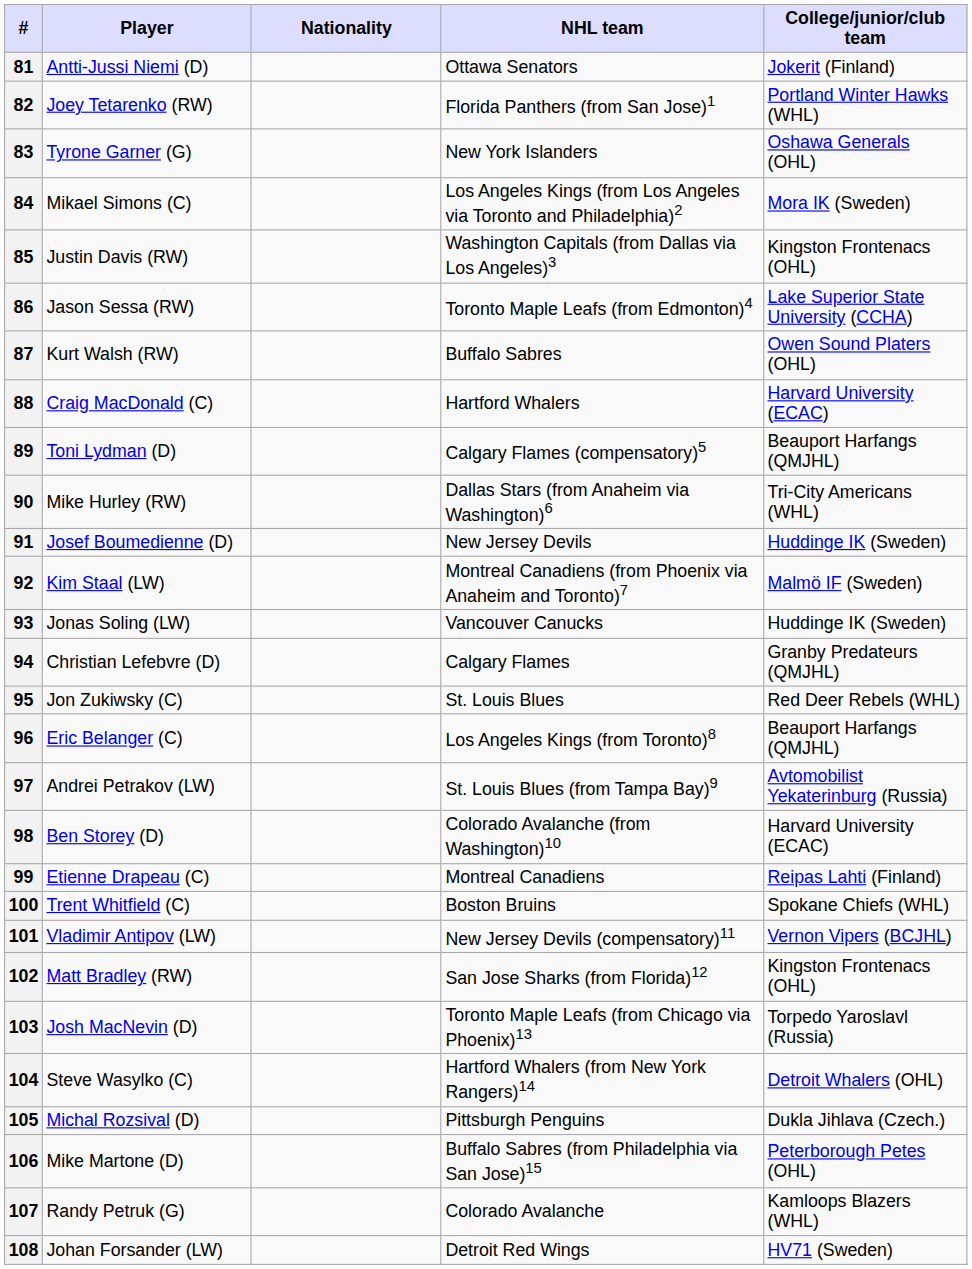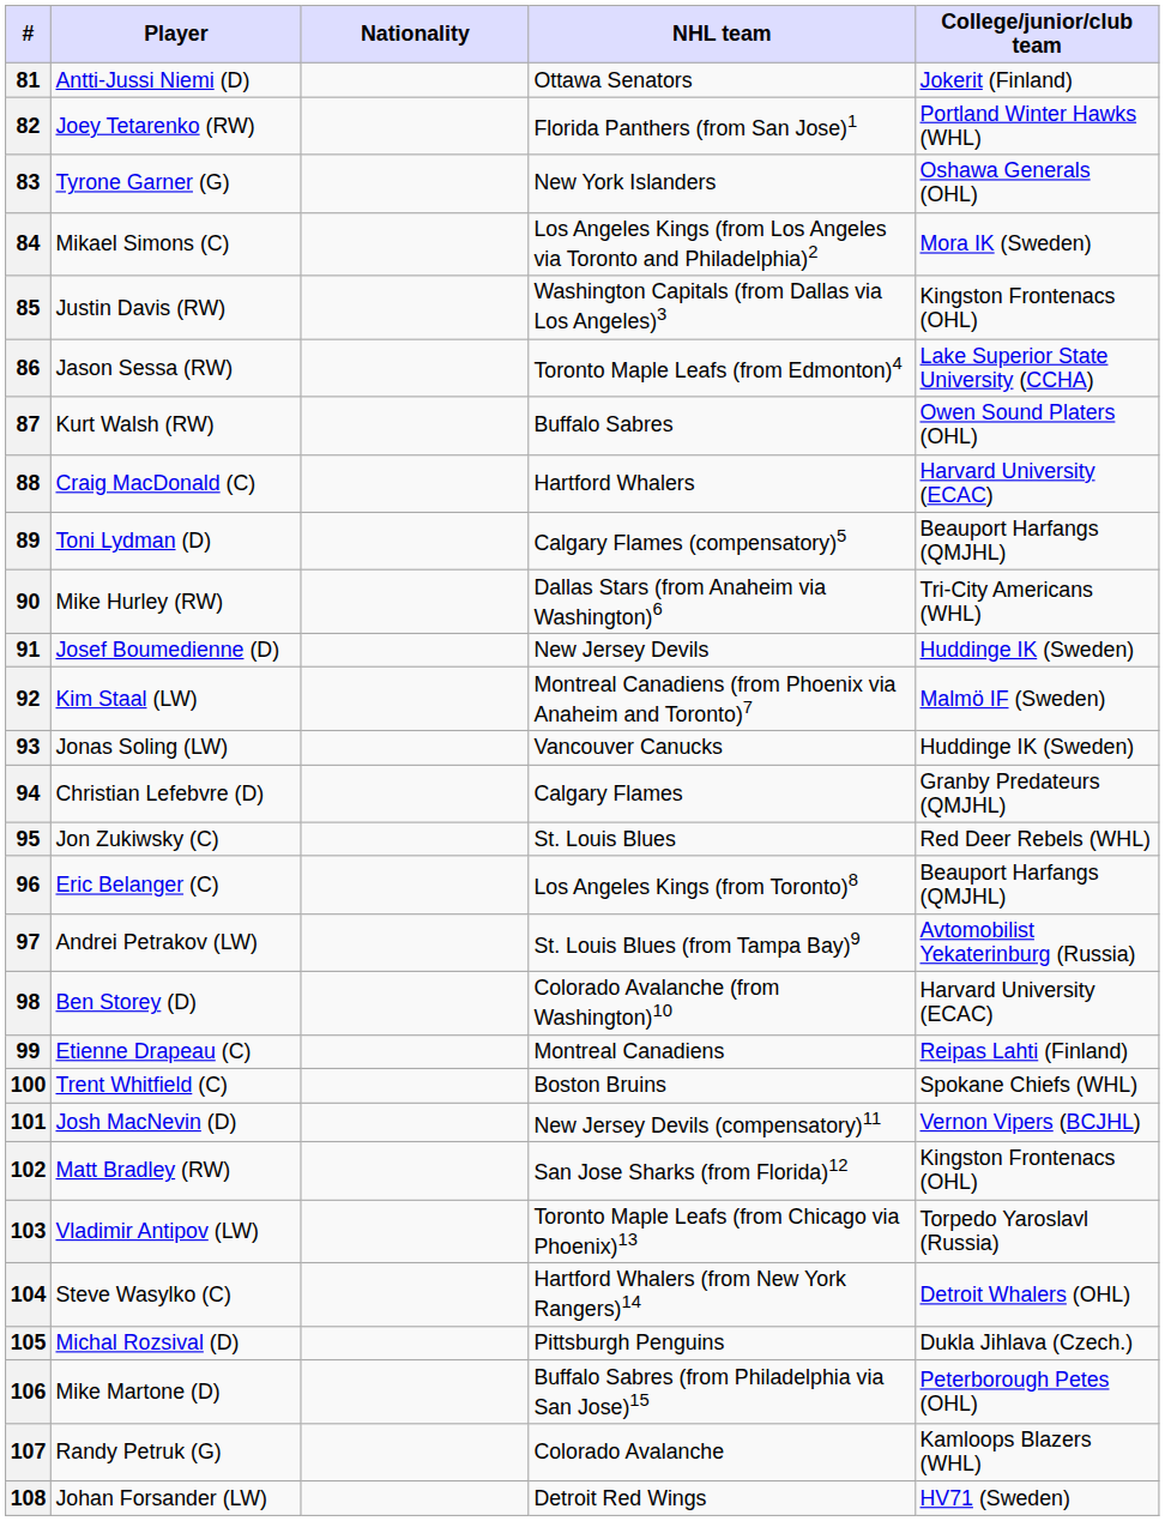101 | Player: Vladimir Antipov (LW) -> Josh MacNevin (D)
103 | Player: Josh MacNevin (D) -> Vladimir Antipov (LW)
